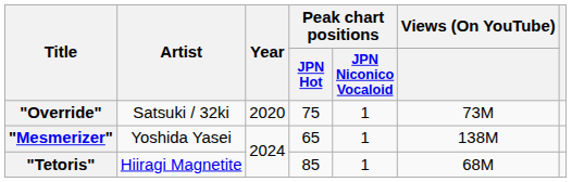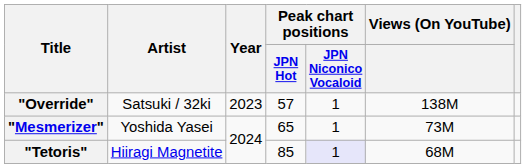"Override" | Year: 2020 -> 2023
"Override" | Peak chart positions / JPN Hot: 75 -> 57
"Override" | Views (On YouTube): 73M -> 138M
"Mesmerizer" | Views (On YouTube): 138M -> 73M
"Tetoris" | Peak chart positions / JPN Niconico Vocaloid: no background -> lavender background
